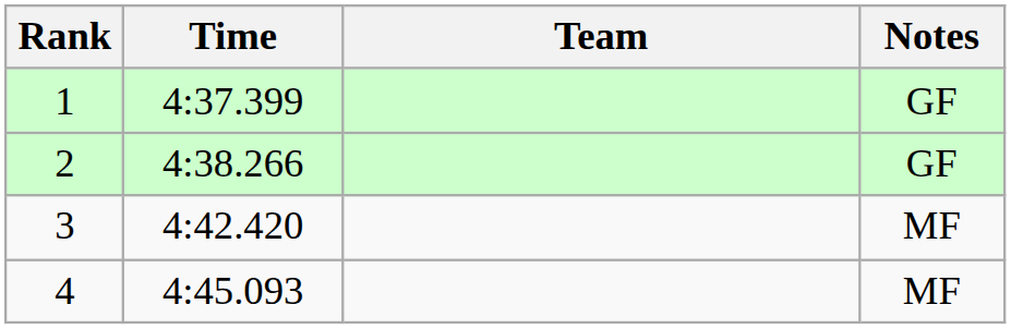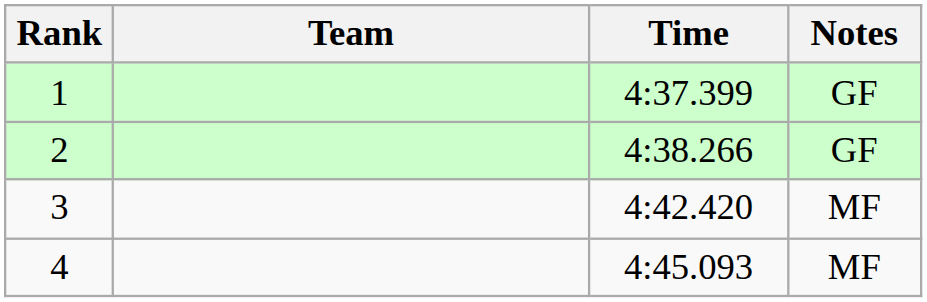columns swapped: Team <-> Time
